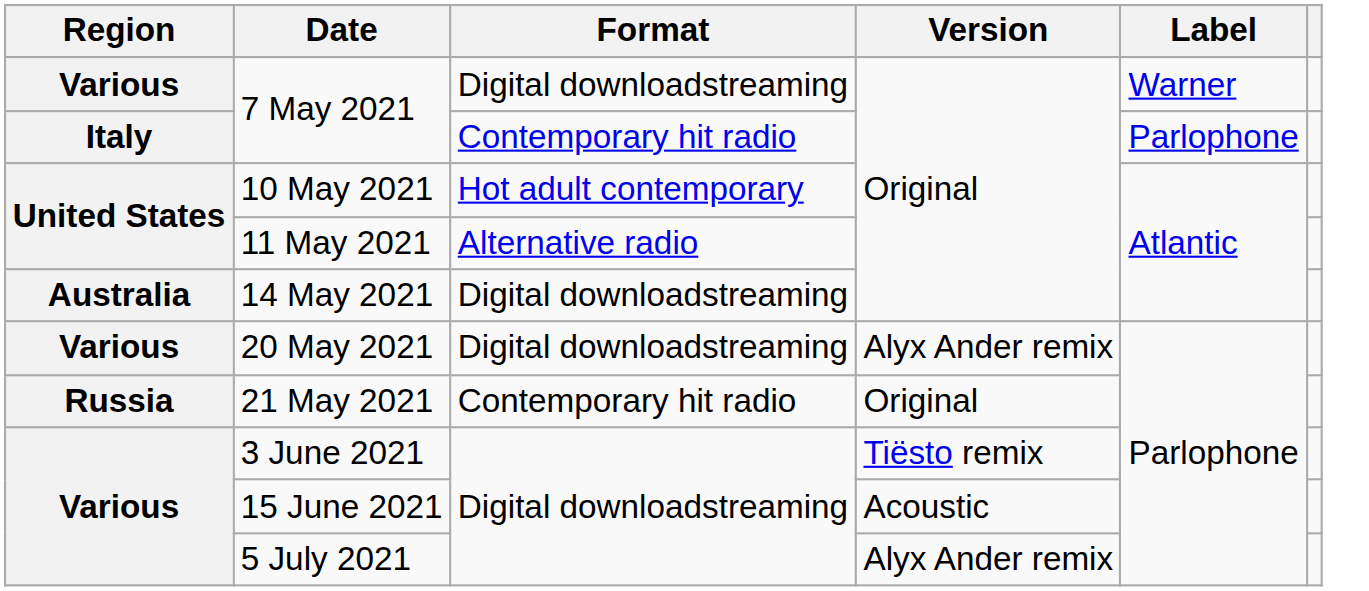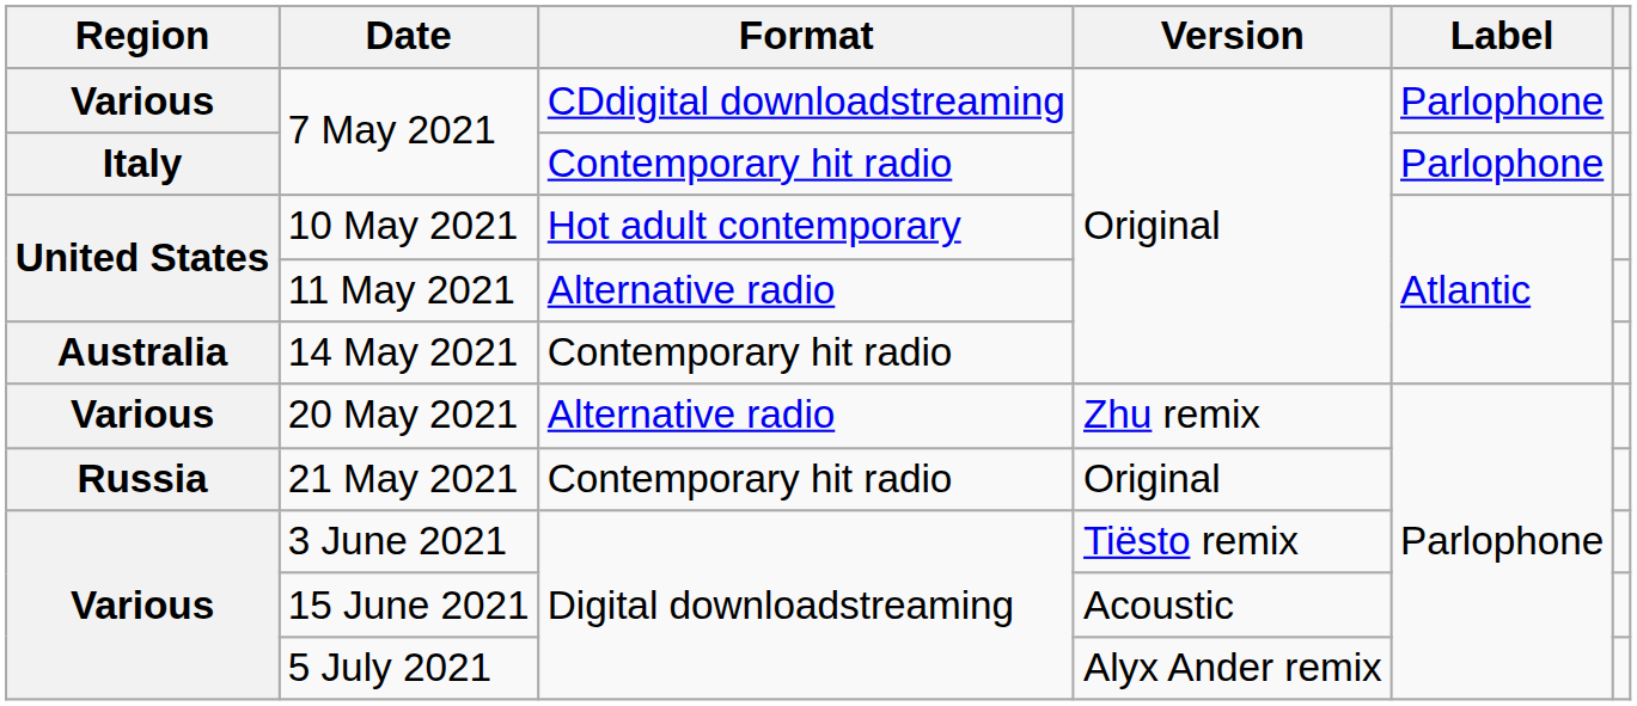Various / 7 May 2021 | Format: Digital downloadstreaming -> CDdigital downloadstreaming
Various / 7 May 2021 | Label: Warner -> Parlophone
14 May 2021 | Format: Digital downloadstreaming -> Contemporary hit radio
20 May 2021 | Format: Digital downloadstreaming -> Alternative radio
20 May 2021 | Version: Alyx Ander remix -> Zhu remix
